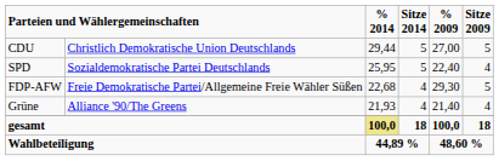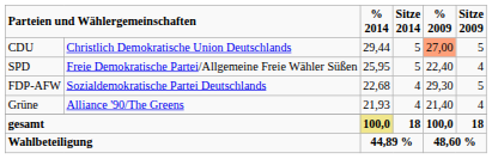CDU | column 5: no background -> lightsalmon background
SPD | column 2: Sozialdemokratische Partei Deutschlands -> Freie Demokratische Partei/Allgemeine Freie Wähler Süßen
FDP-AFW | column 2: Freie Demokratische Partei/Allgemeine Freie Wähler Süßen -> Sozialdemokratische Partei Deutschlands
